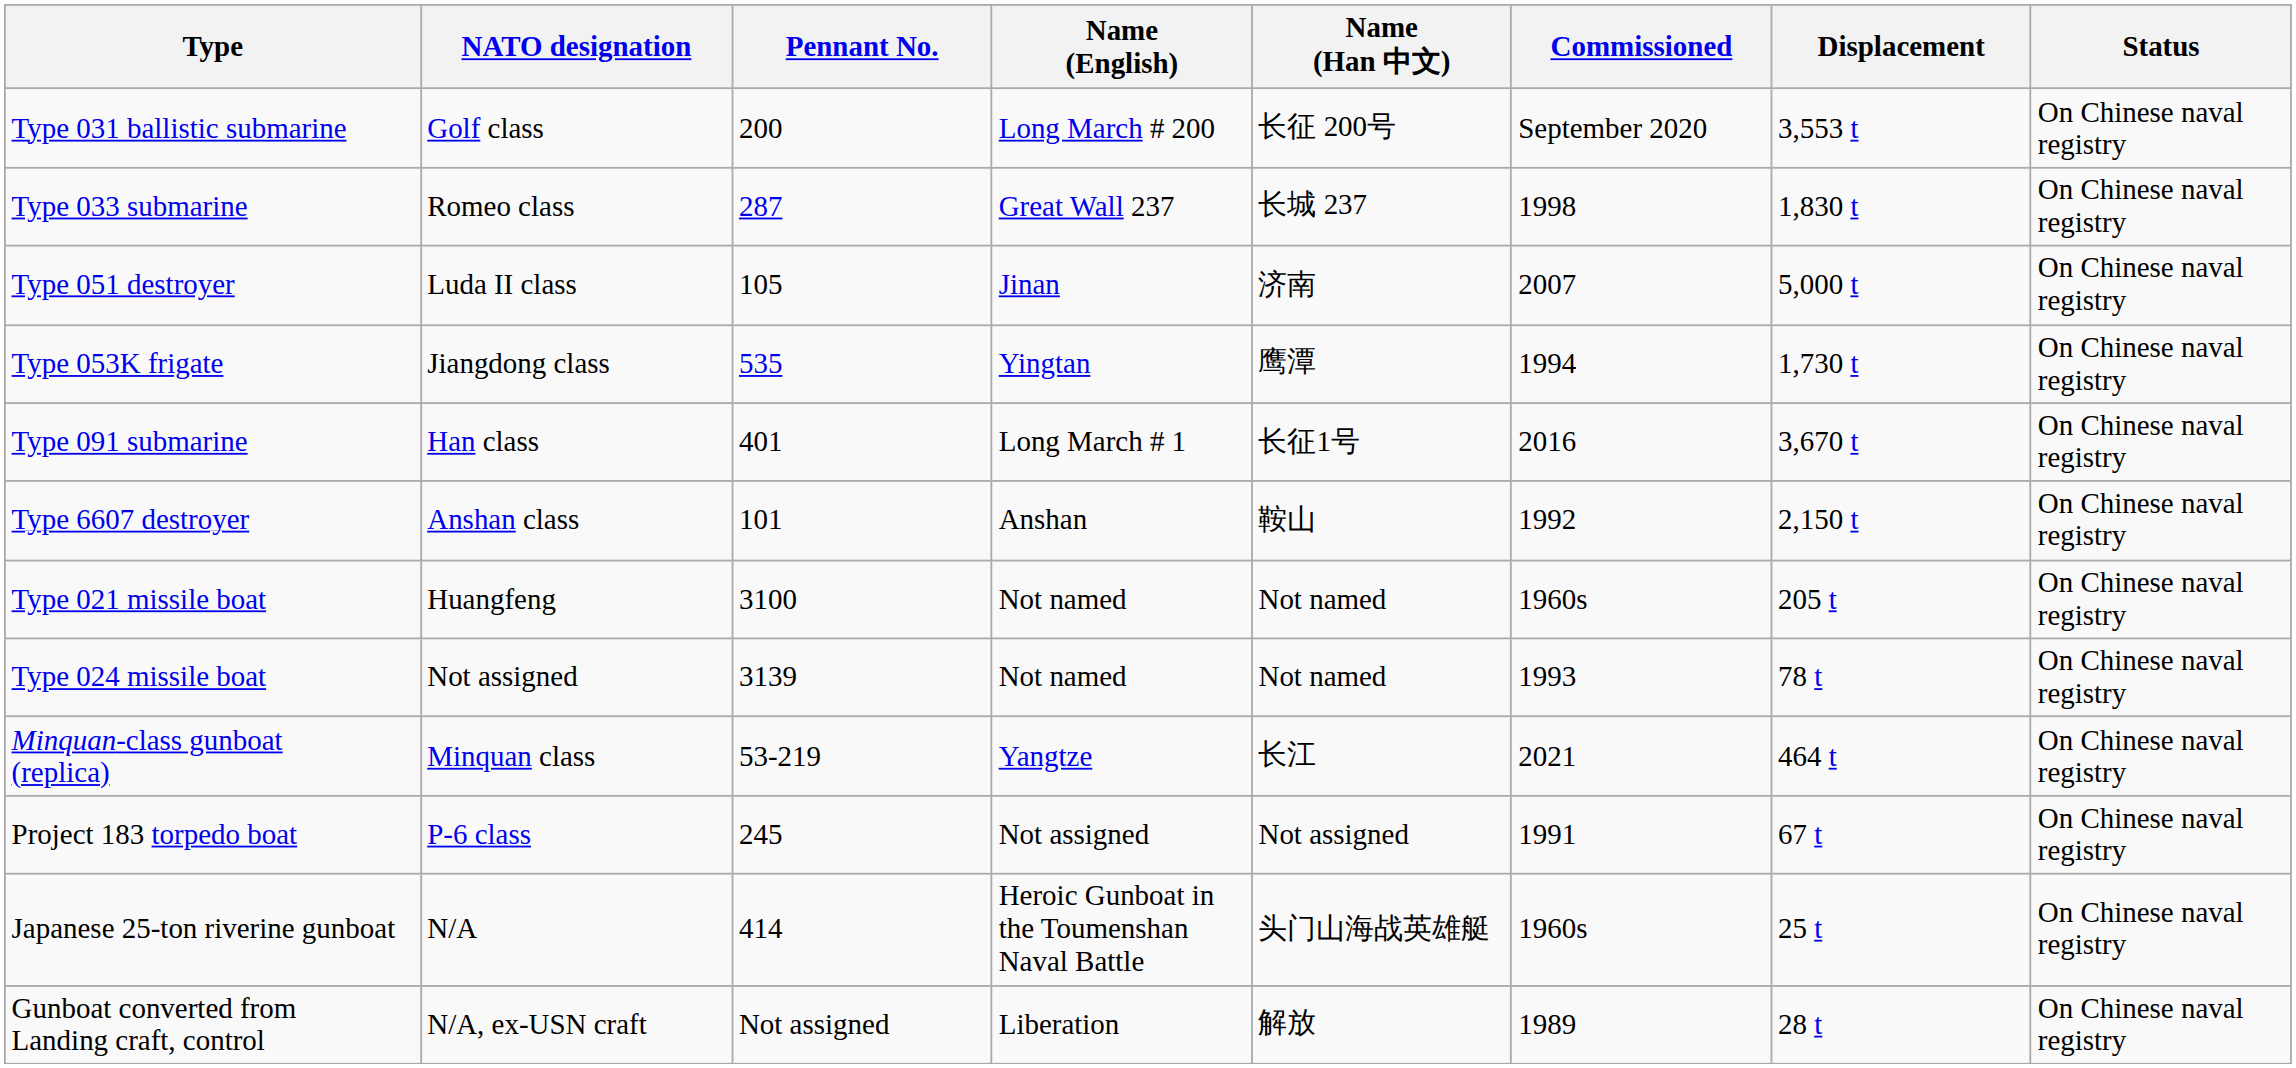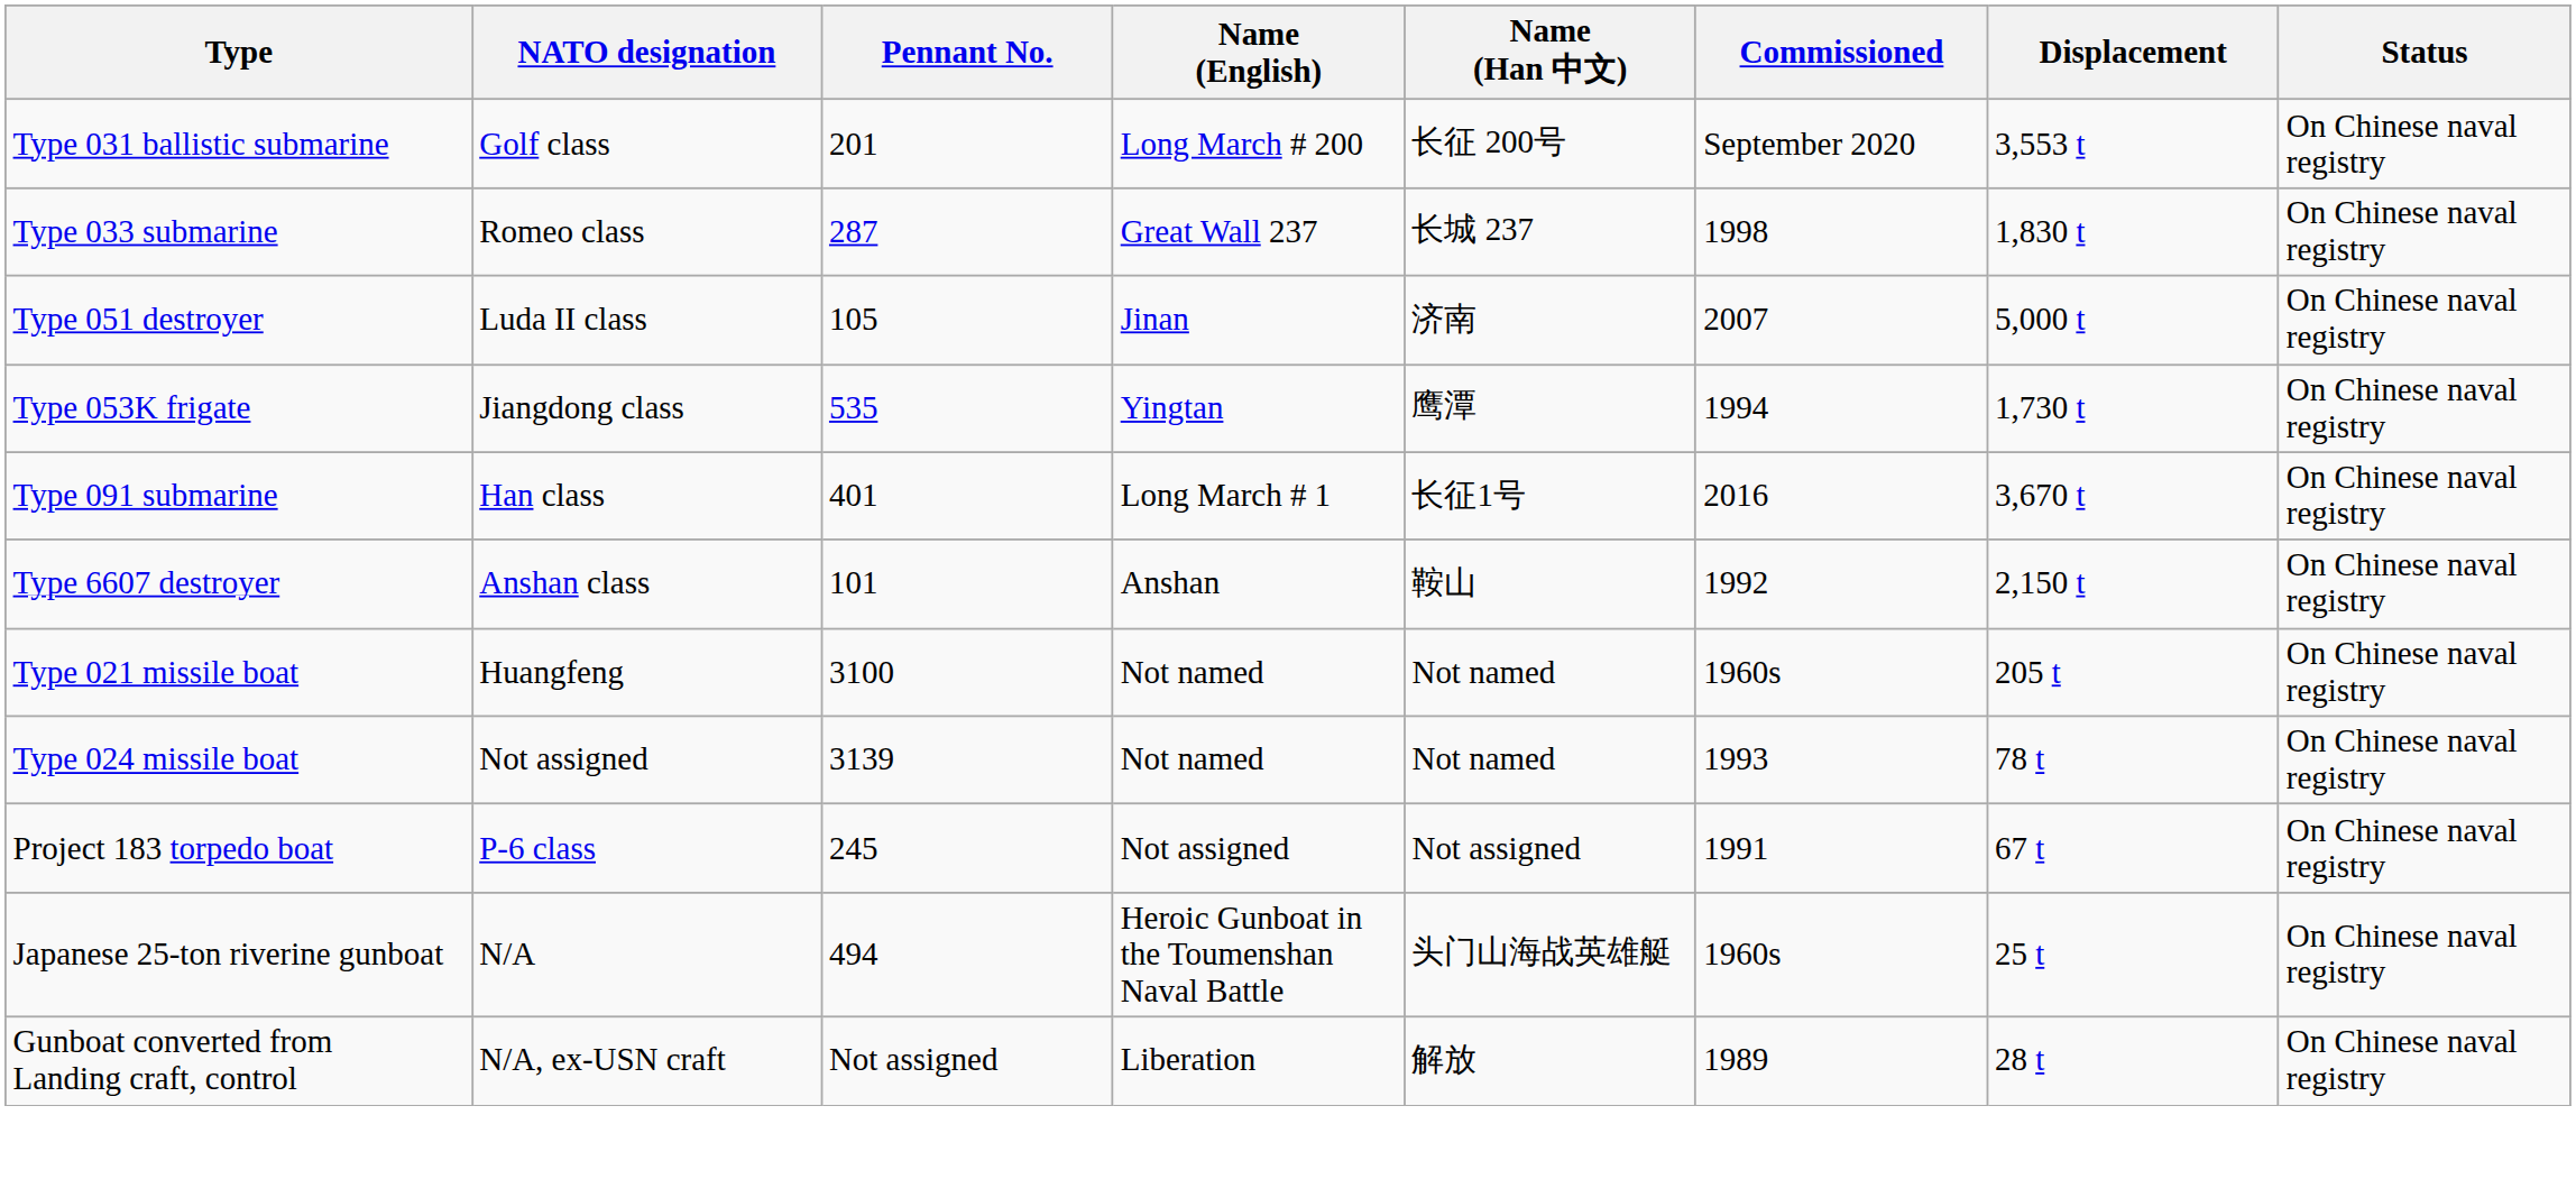Type 031 ballistic submarine | Pennant No.: 200 -> 201
- row: Minquan-class gunboat (replica) | Minquan class | 53-219 | Yangtze | 长江 | 2021 | 464 t | On Chinese naval registry
Japanese 25-ton riverine gunboat | Pennant No.: 414 -> 494
